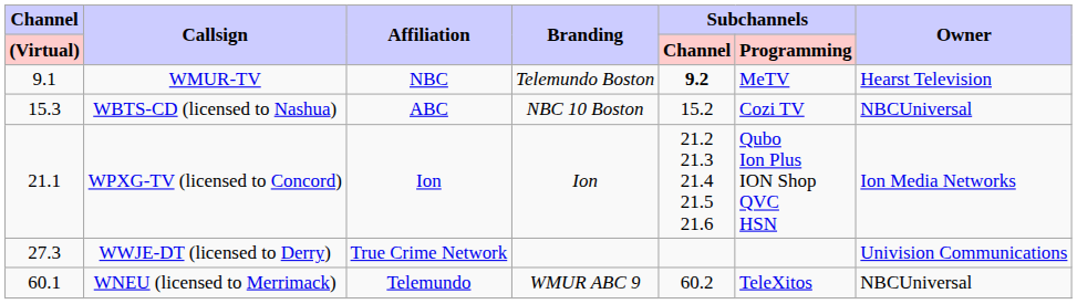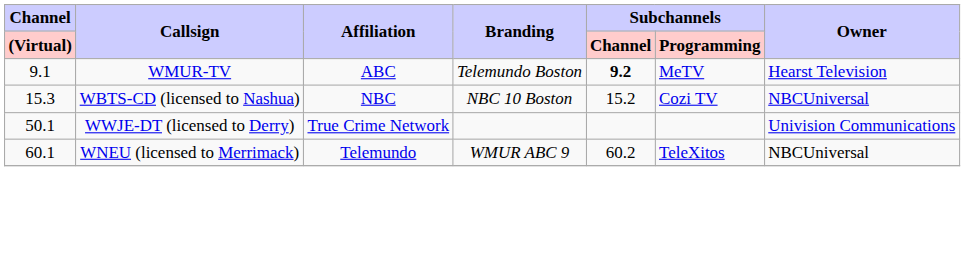WMUR-TV | Affiliation: NBC -> ABC
WBTS-CD (licensed to Nashua) | Affiliation: ABC -> NBC
- row: 21.1 | WPXG-TV (licensed to Concord) | Ion | Ion | 21.2 21.3 21.4 21.5 21.6 | Qubo Ion Plus ION Shop QVC HSN | Ion Media Networks
WWJE-DT (licensed to Derry) | Channel / (Virtual): 27.3 -> 50.1
